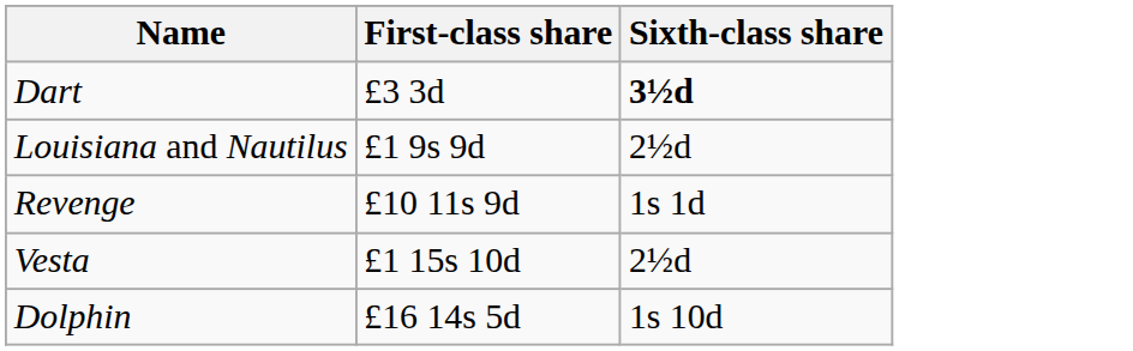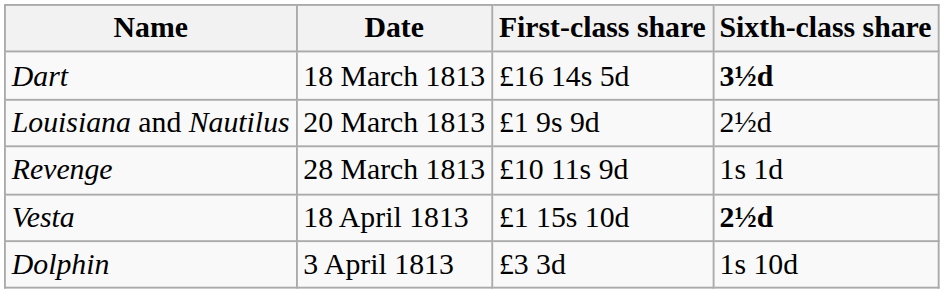+ column: Date | 18 March 1813 | 20 March 1813 | 28 March 1813 | 18 April 1813 | 3 April 1813
Dart | First-class share: £3 3d -> £16 14s 5d
Vesta | Sixth-class share: normal -> bold
Dolphin | First-class share: £16 14s 5d -> £3 3d
